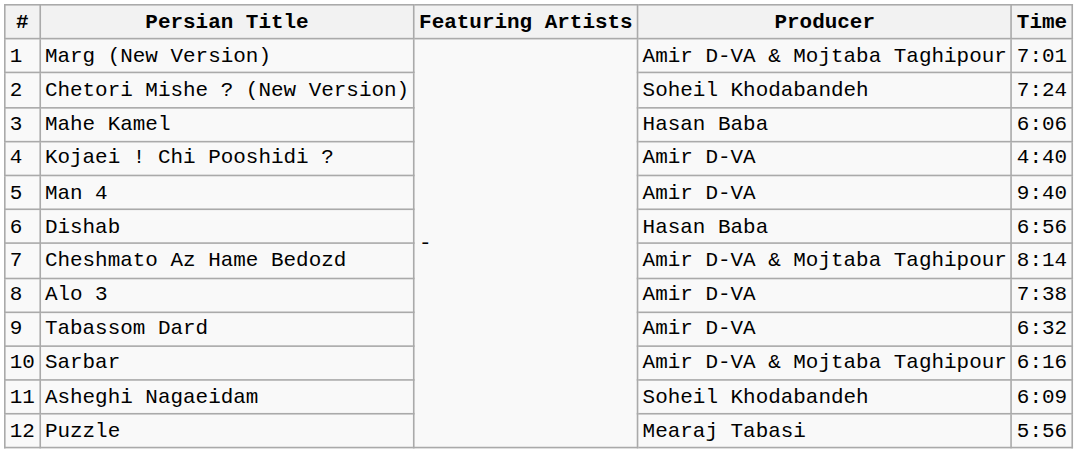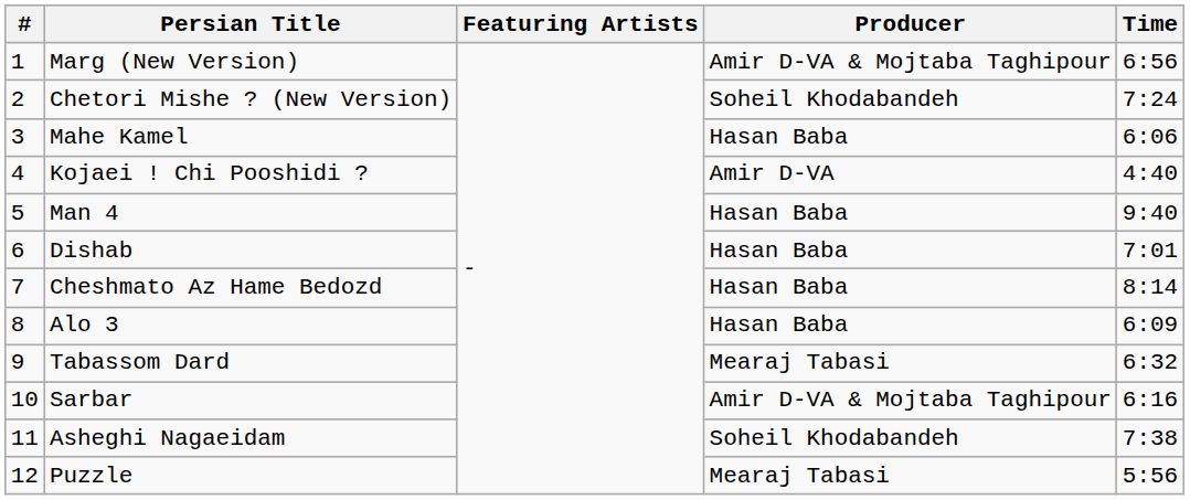Marg (New Version) | Time: 7:01 -> 6:56
Man 4 | Producer: Amir D-VA -> Hasan Baba
Dishab | Time: 6:56 -> 7:01
Cheshmato Az Hame Bedozd | Producer: Amir D-VA & Mojtaba Taghipour -> Hasan Baba
Alo 3 | Producer: Amir D-VA -> Hasan Baba
Alo 3 | Time: 7:38 -> 6:09
Tabassom Dard | Producer: Amir D-VA -> Mearaj Tabasi
Asheghi Nagaeidam | Time: 6:09 -> 7:38
